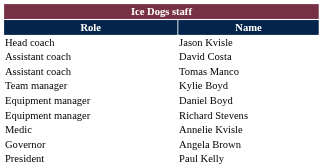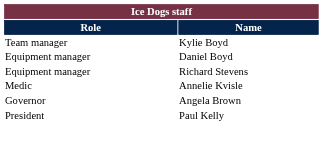- row: Head coach | Jason Kvisle
- row: Assistant coach | David Costa
- row: Assistant coach | Tomas Manco
